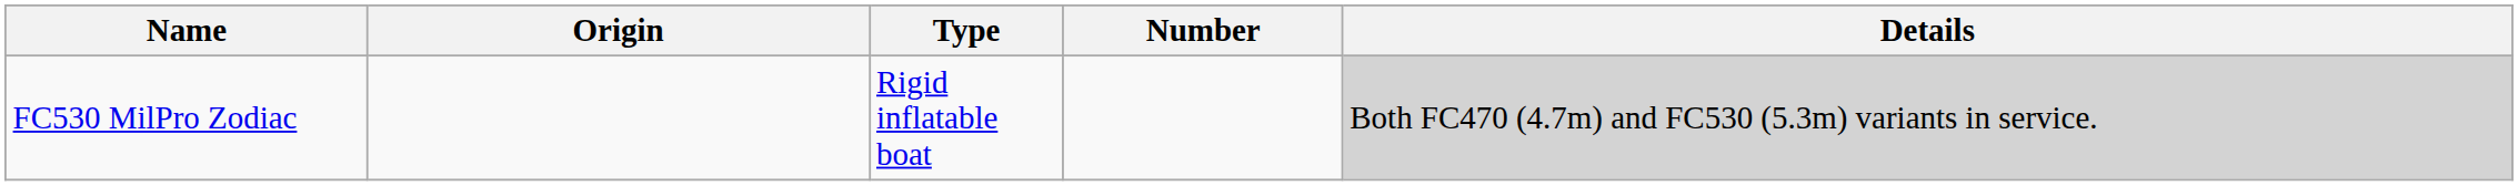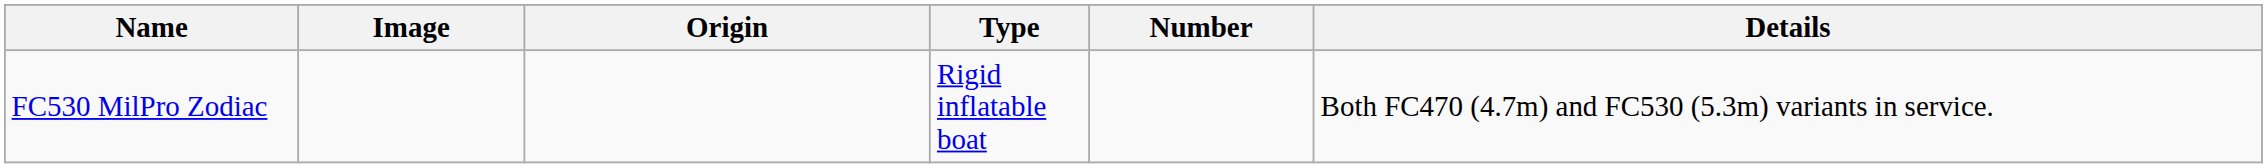+ column: Image
FC530 MilPro Zodiac | Details: lightgrey background -> no background
